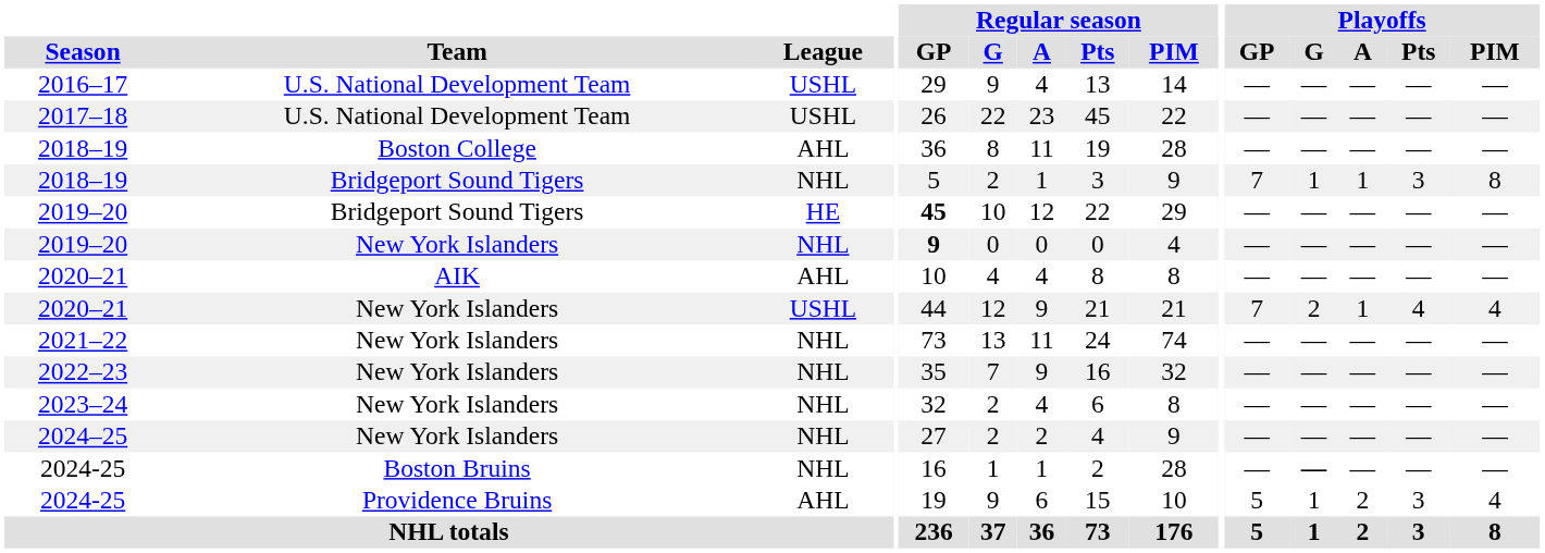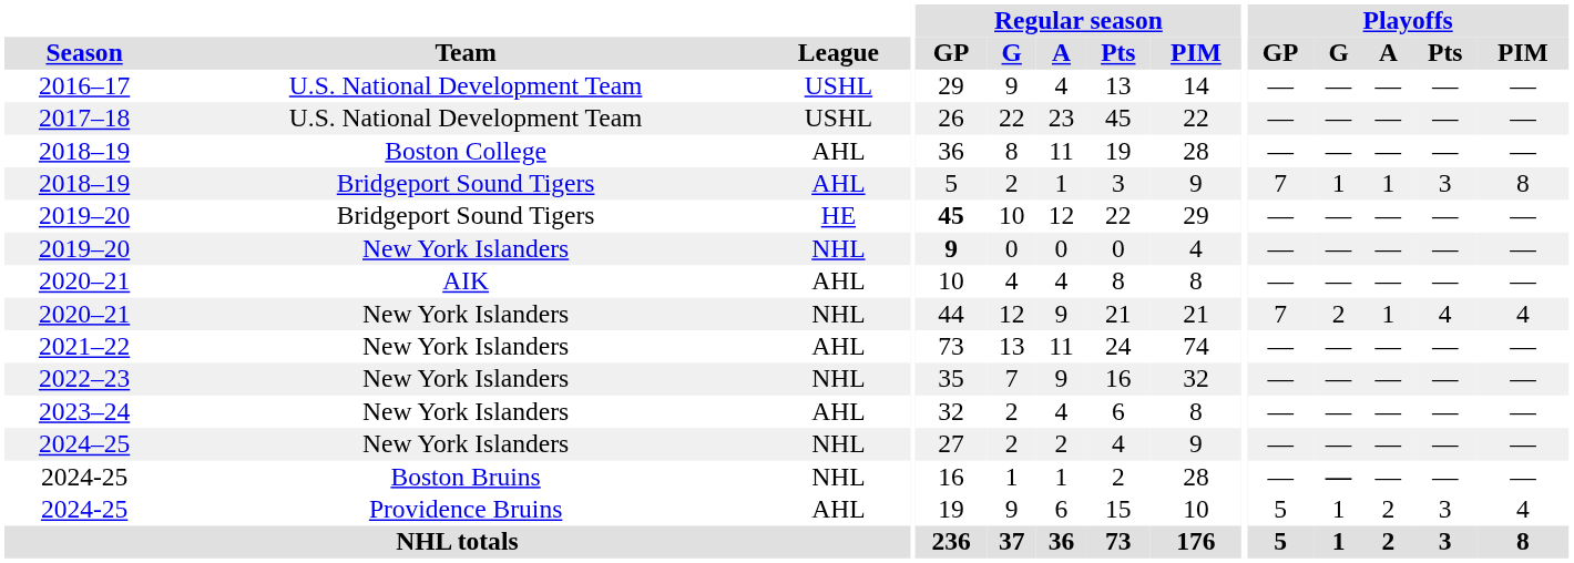2018–19 / Bridgeport Sound Tigers | League: NHL -> AHL
2020–21 / New York Islanders | League: USHL -> NHL
2021–22 | League: NHL -> AHL
2023–24 | League: NHL -> AHL
